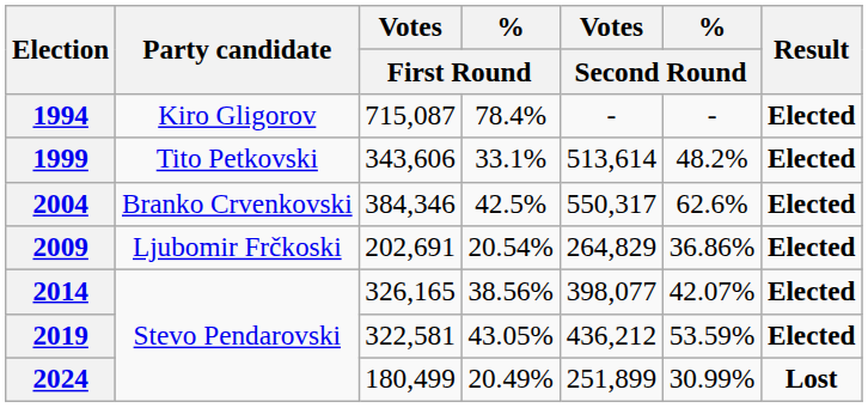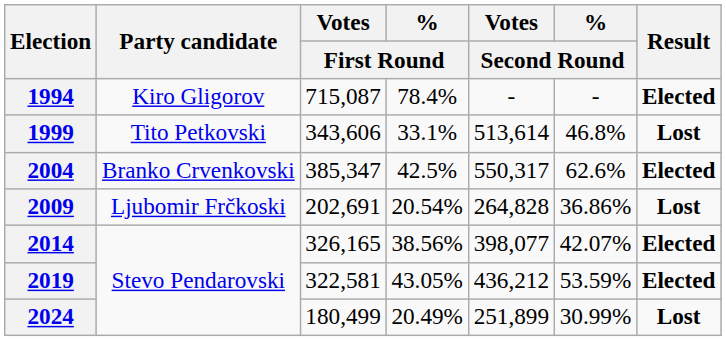1999 | % / Second Round: 48.2% -> 46.8%
1999 | Result: Elected -> Lost
2004 | Votes / First Round: 384,346 -> 385,347
2009 | Votes / Second Round: 264,829 -> 264,828
2009 | Result: Elected -> Lost
